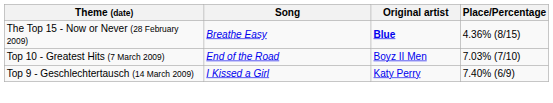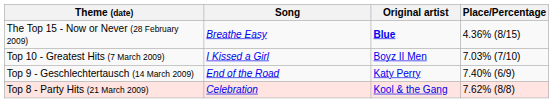Top 10 - Greatest Hits (7 March 2009) | Song: End of the Road -> I Kissed a Girl
Top 9 - Geschlechtertausch (14 March 2009) | Song: I Kissed a Girl -> End of the Road
+ row: Top 8 - Party Hits (21 March 2009) | Celebration | Kool & the Gang | 7.62% (8/8)
